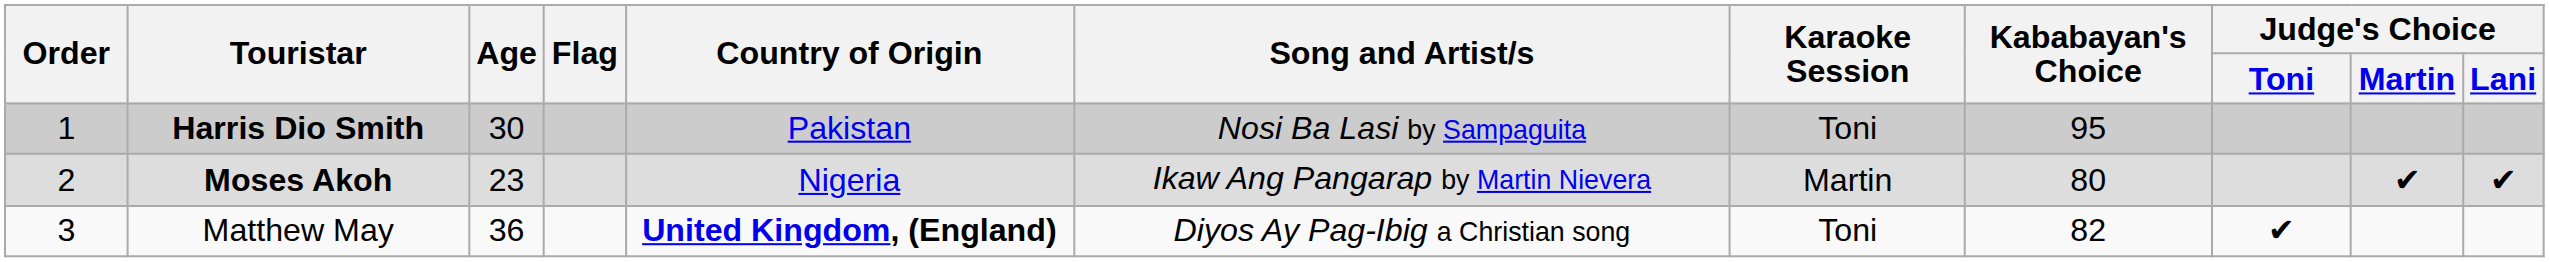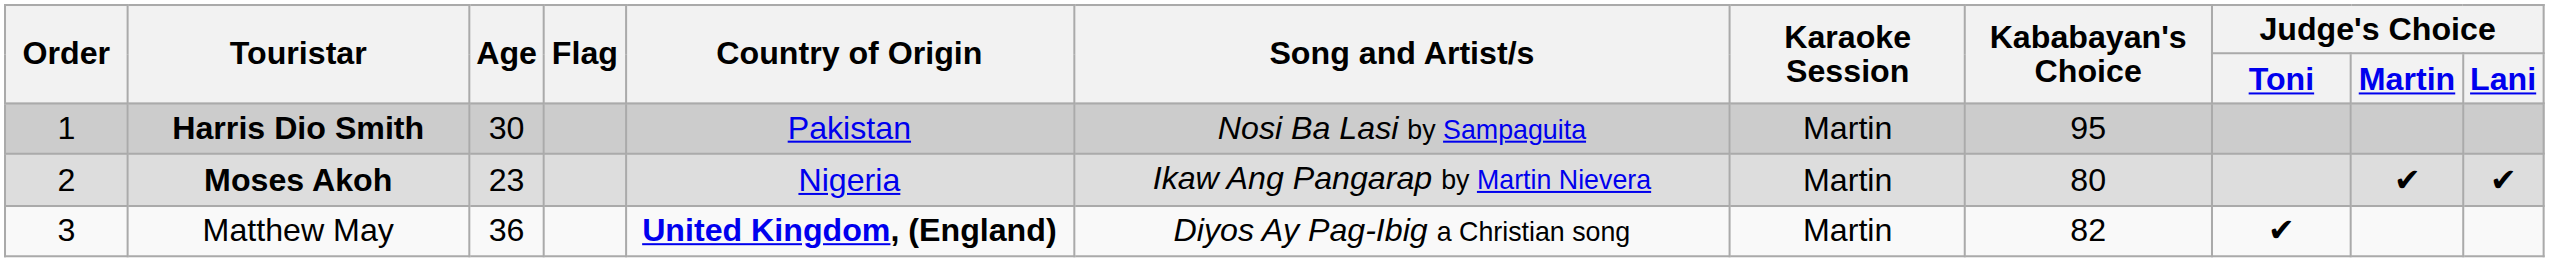Harris Dio Smith | Karaoke Session: Toni -> Martin
Matthew May | Karaoke Session: Toni -> Martin
